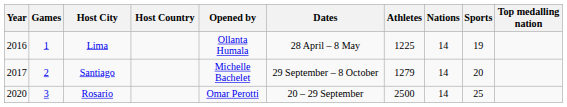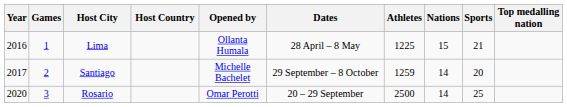Lima | Nations: 14 -> 15
Lima | Sports: 19 -> 21
Santiago | Athletes: 1279 -> 1259
